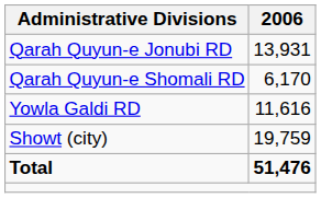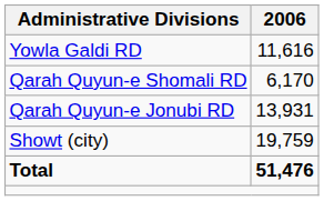rows swapped: Qarah Quyun-e Jonubi RD <-> Yowla Galdi RD
